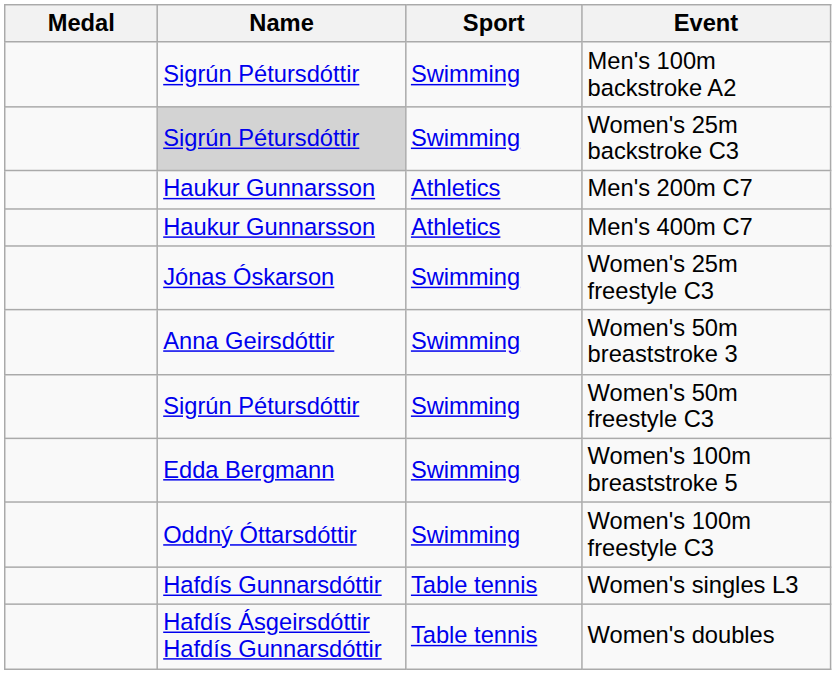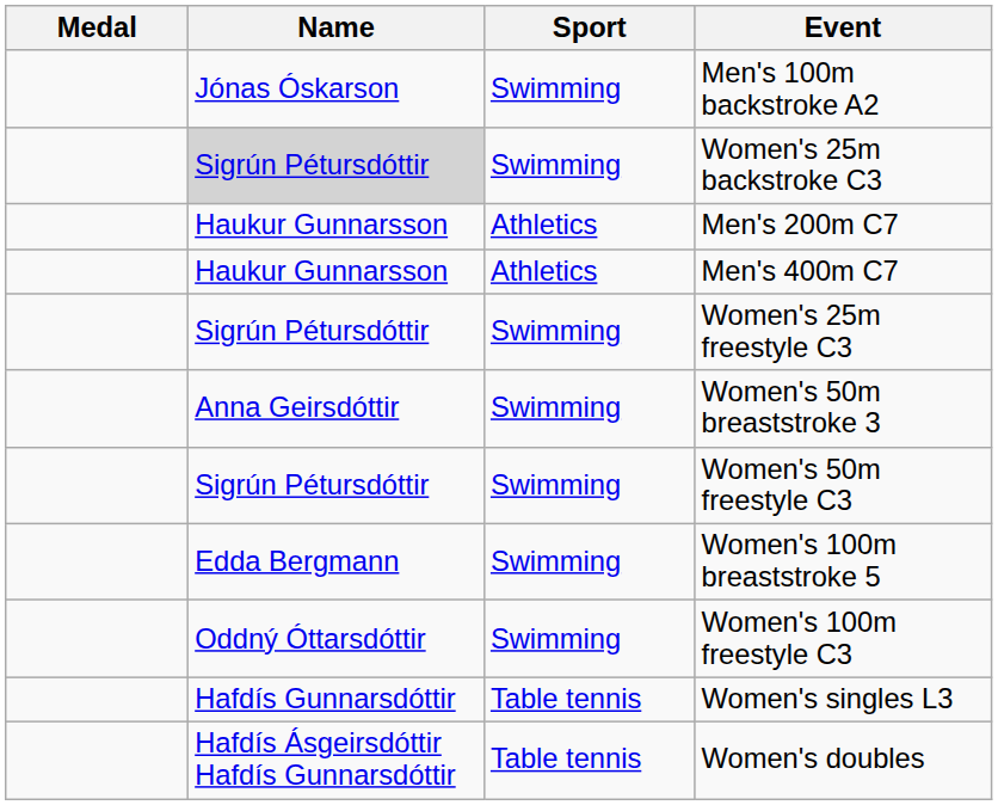Men's 100m backstroke A2 | Name: Sigrún Pétursdóttir -> Jónas Óskarson
Women's 25m freestyle C3 | Name: Jónas Óskarson -> Sigrún Pétursdóttir
